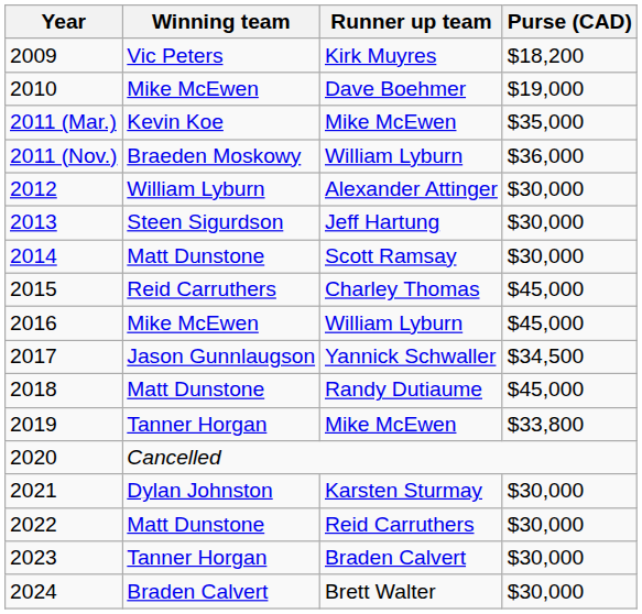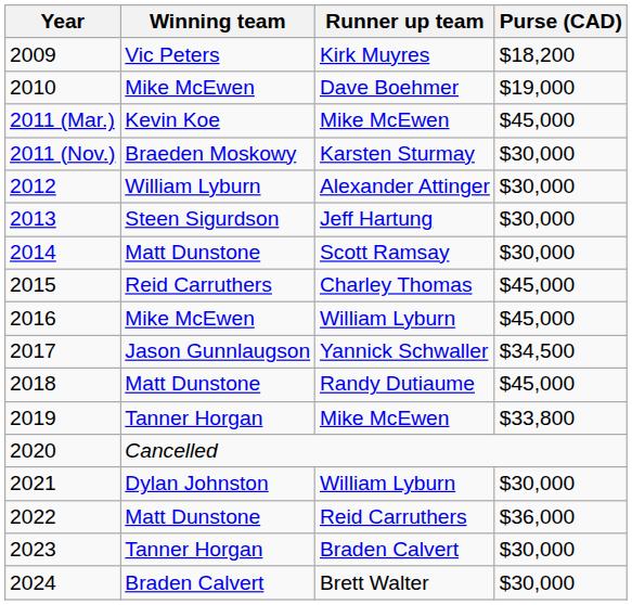2011 (Mar.) | Purse (CAD): $35,000 -> $45,000
2011 (Nov.) | Runner up team: William Lyburn -> Karsten Sturmay
2011 (Nov.) | Purse (CAD): $36,000 -> $30,000
2021 | Runner up team: Karsten Sturmay -> William Lyburn
2022 | Purse (CAD): $30,000 -> $36,000
